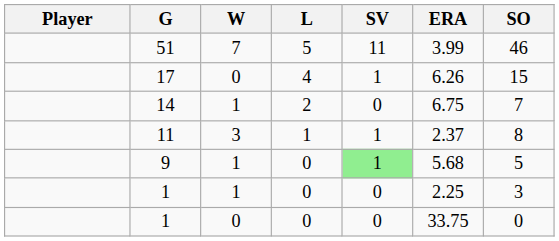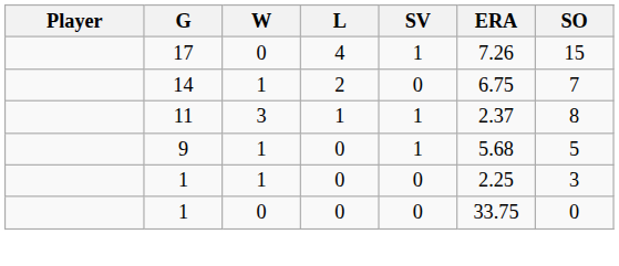- row: 51 | 7 | 5 | 11 | 3.99 | 46
17 | ERA: 6.26 -> 7.26
9 | SV: lightgreen background -> no background
